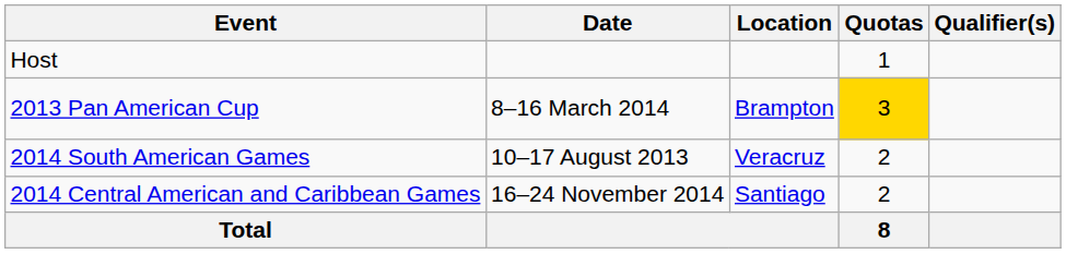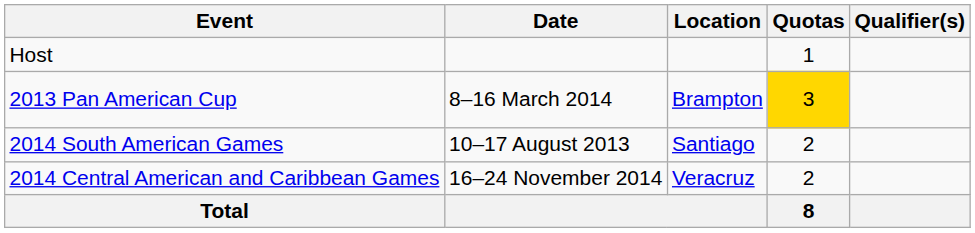2014 South American Games | Location: Veracruz -> Santiago
2014 Central American and Caribbean Games | Location: Santiago -> Veracruz
